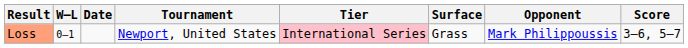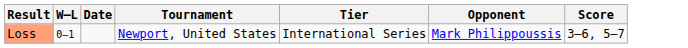- column: Surface | Grass
Loss | Tier: pink background -> no background
